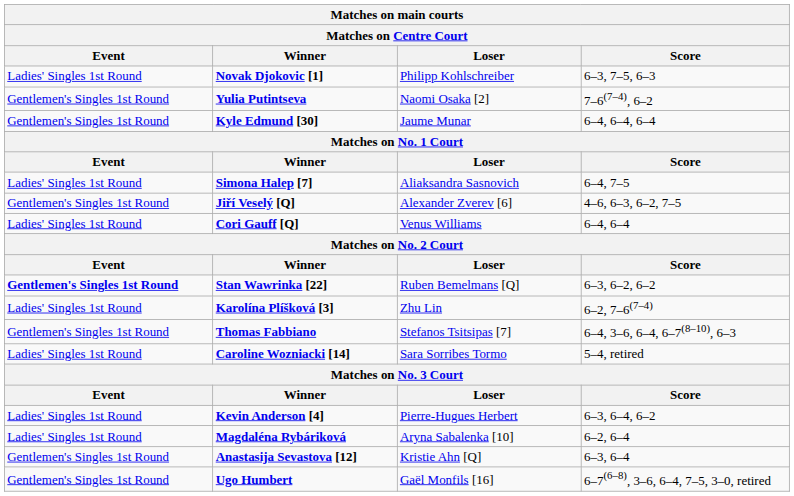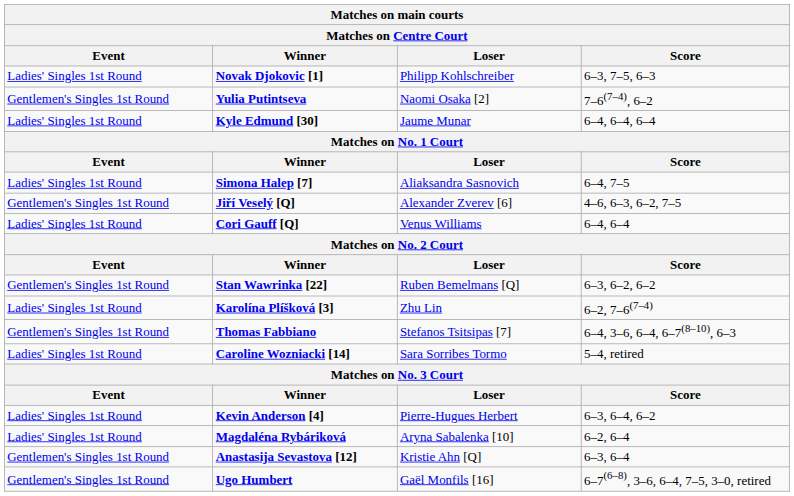Kyle Edmund [30] | Event: Gentlemen's Singles 1st Round -> Ladies' Singles 1st Round
Stan Wawrinka [22] | Event: bold -> normal
